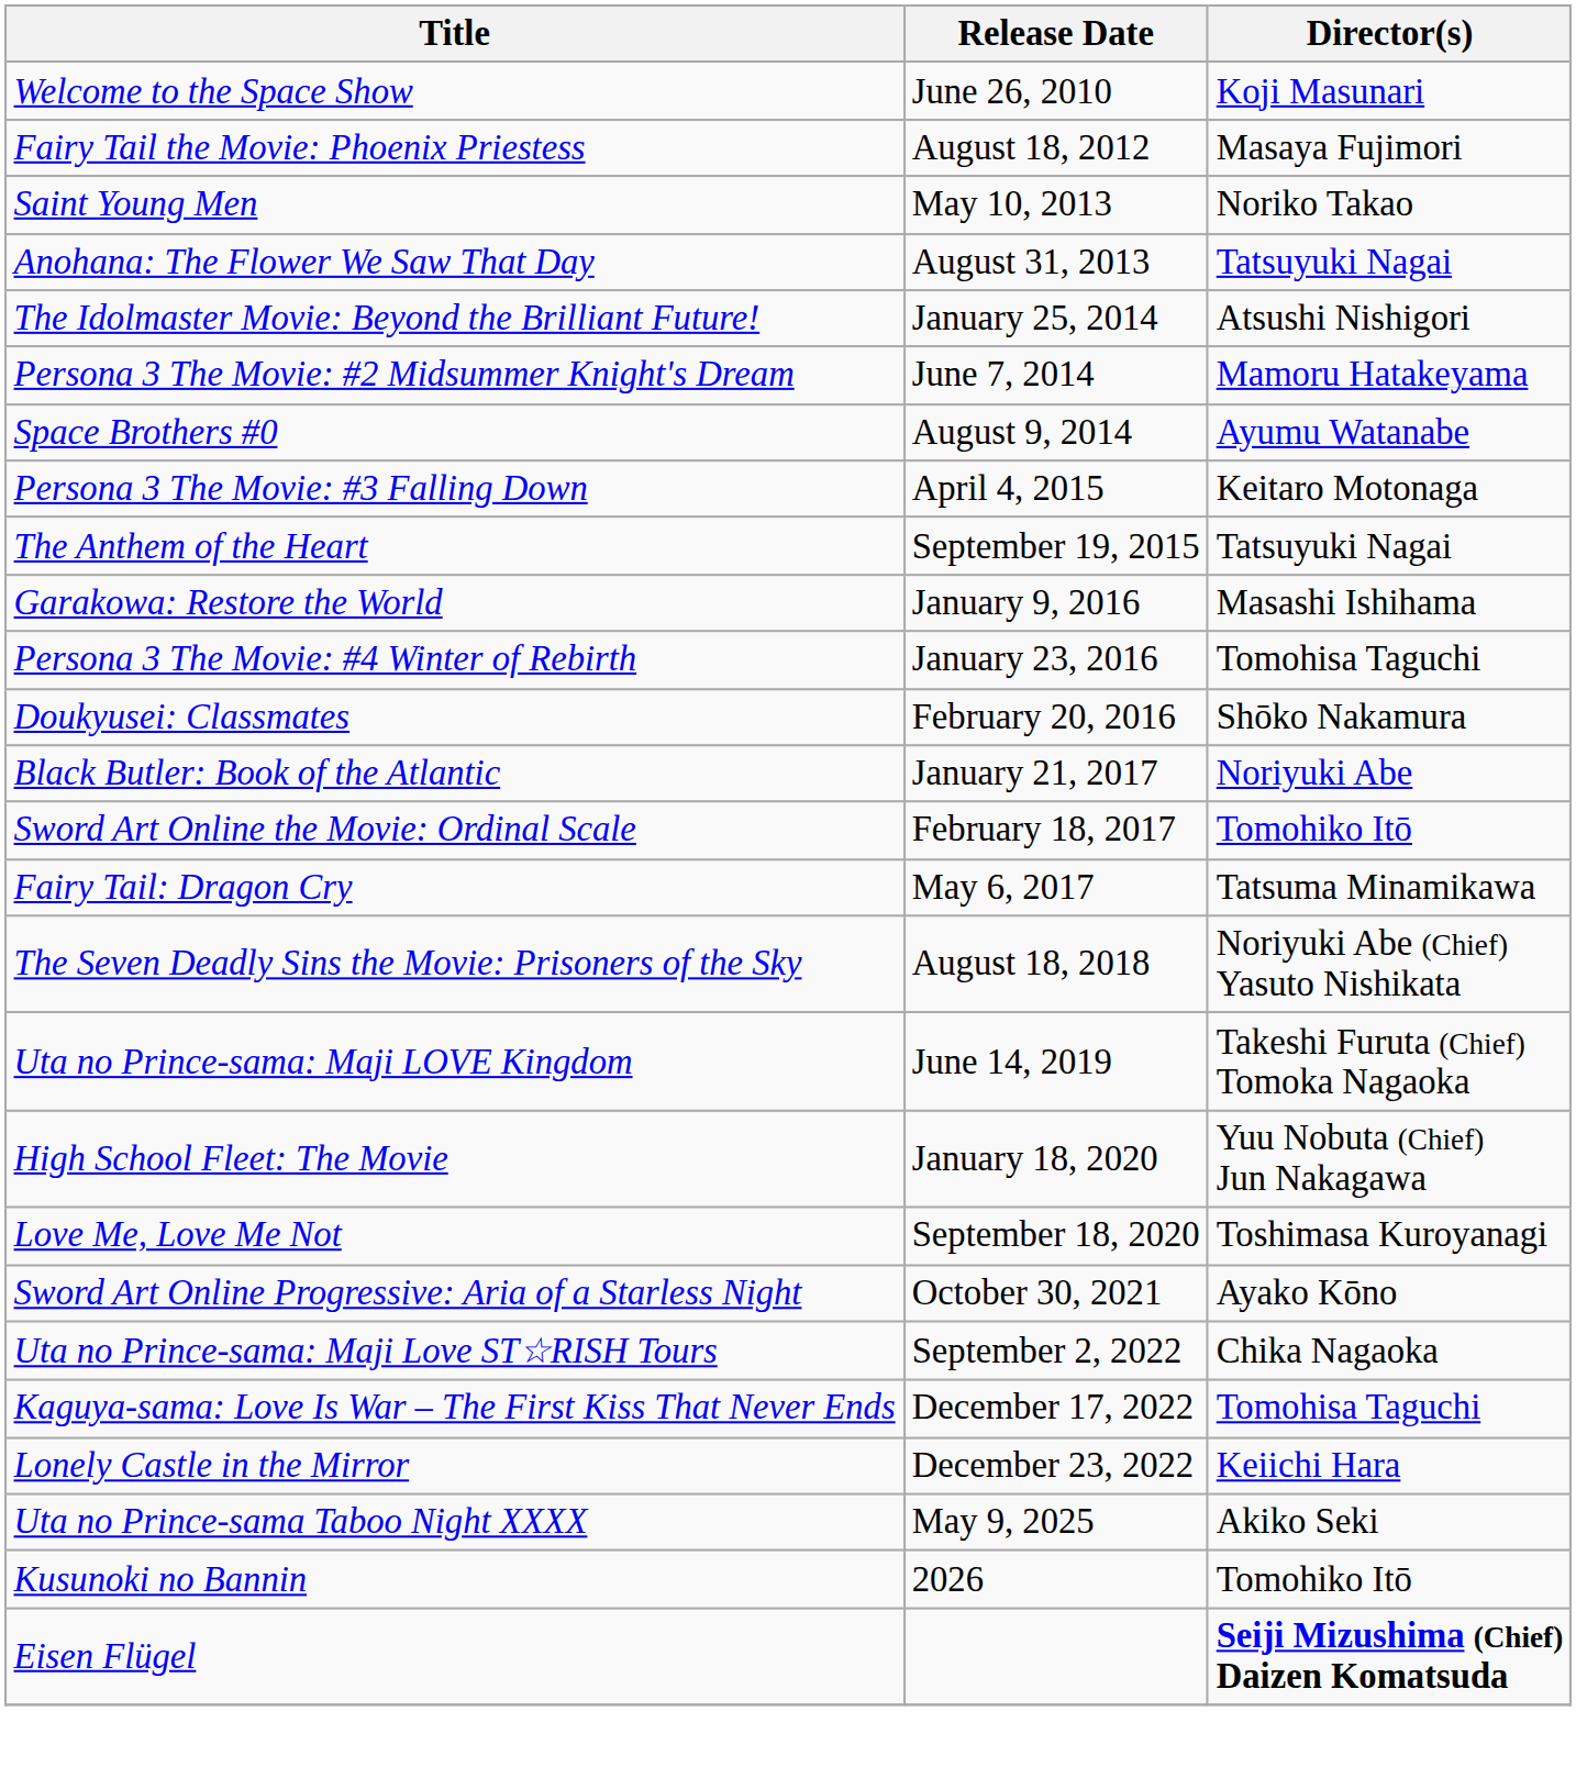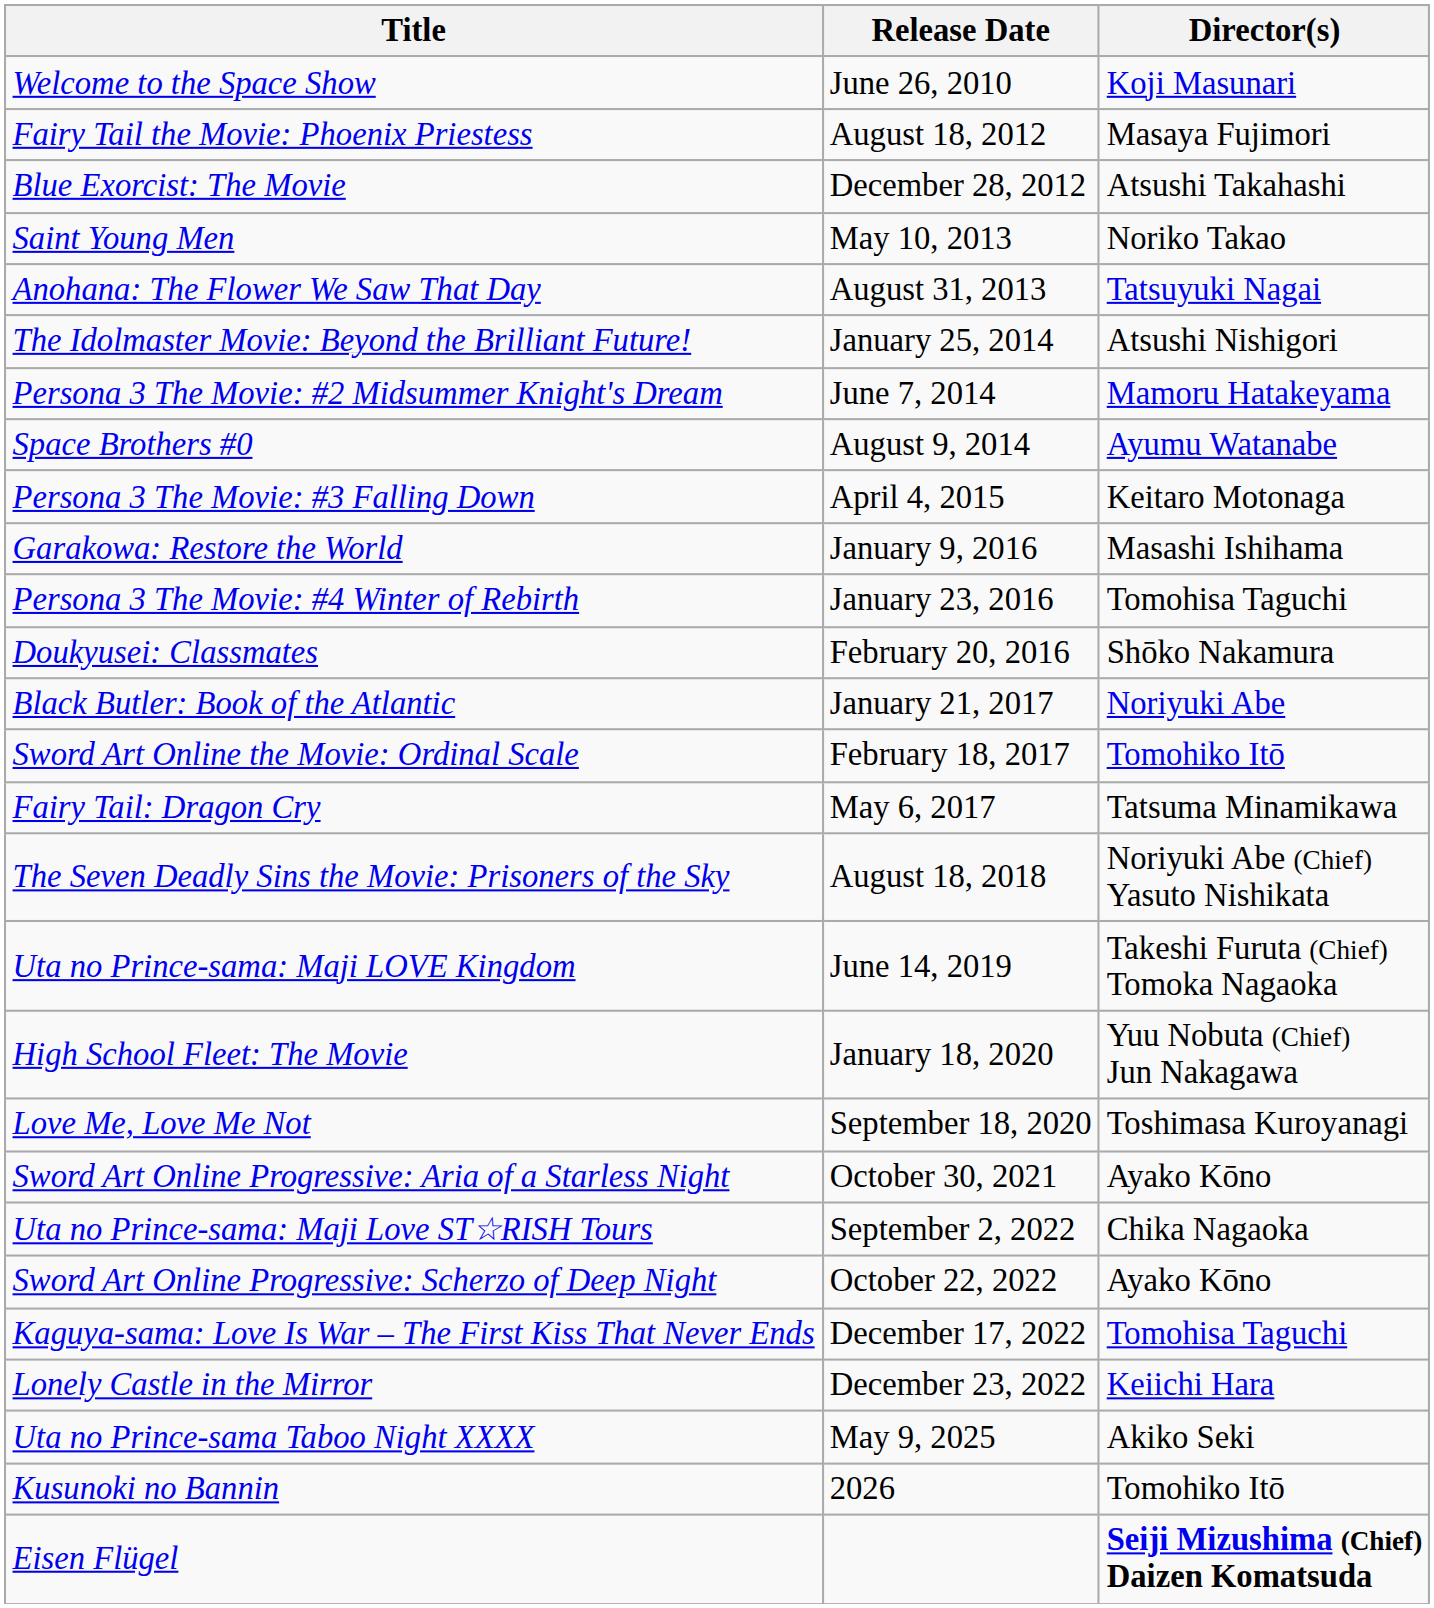+ row: Blue Exorcist: The Movie | December 28, 2012 | Atsushi Takahashi
- row: The Anthem of the Heart | September 19, 2015 | Tatsuyuki Nagai
+ row: Sword Art Online Progressive: Scherzo of Deep Night | October 22, 2022 | Ayako Kōno
